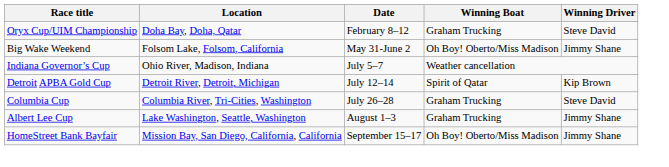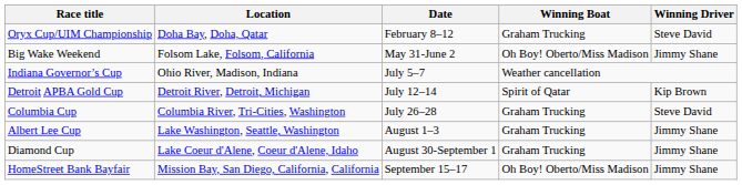+ row: Diamond Cup | Lake Coeur d'Alene, Coeur d'Alene, Idaho | August 30-September 1 | Graham Trucking | Jimmy Shane
